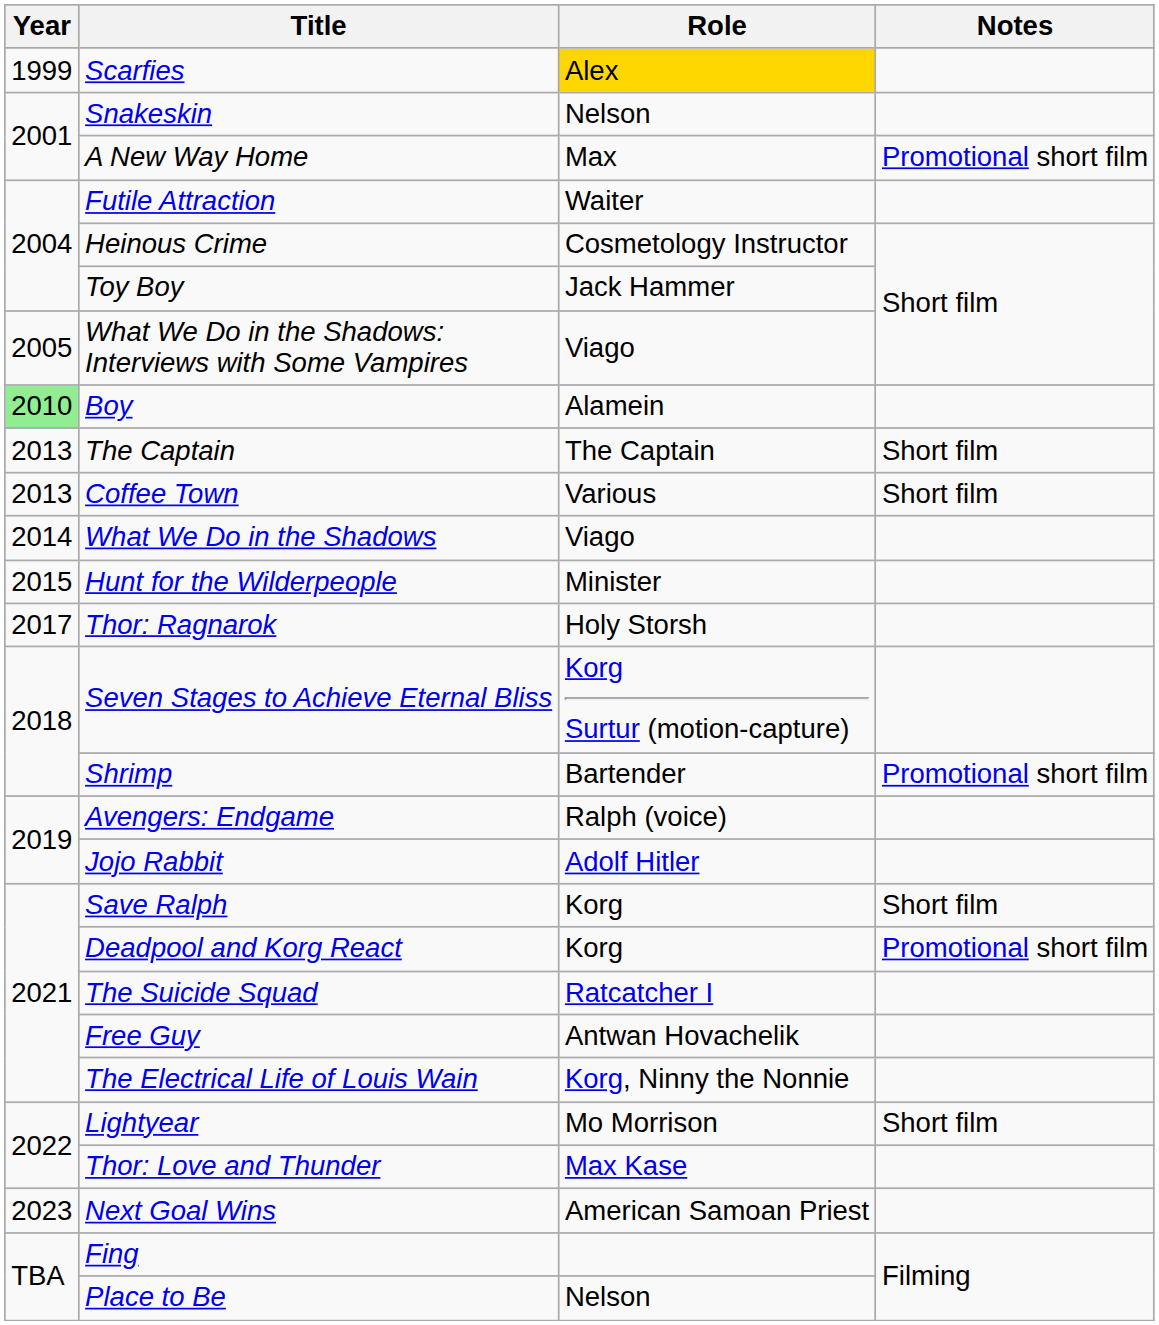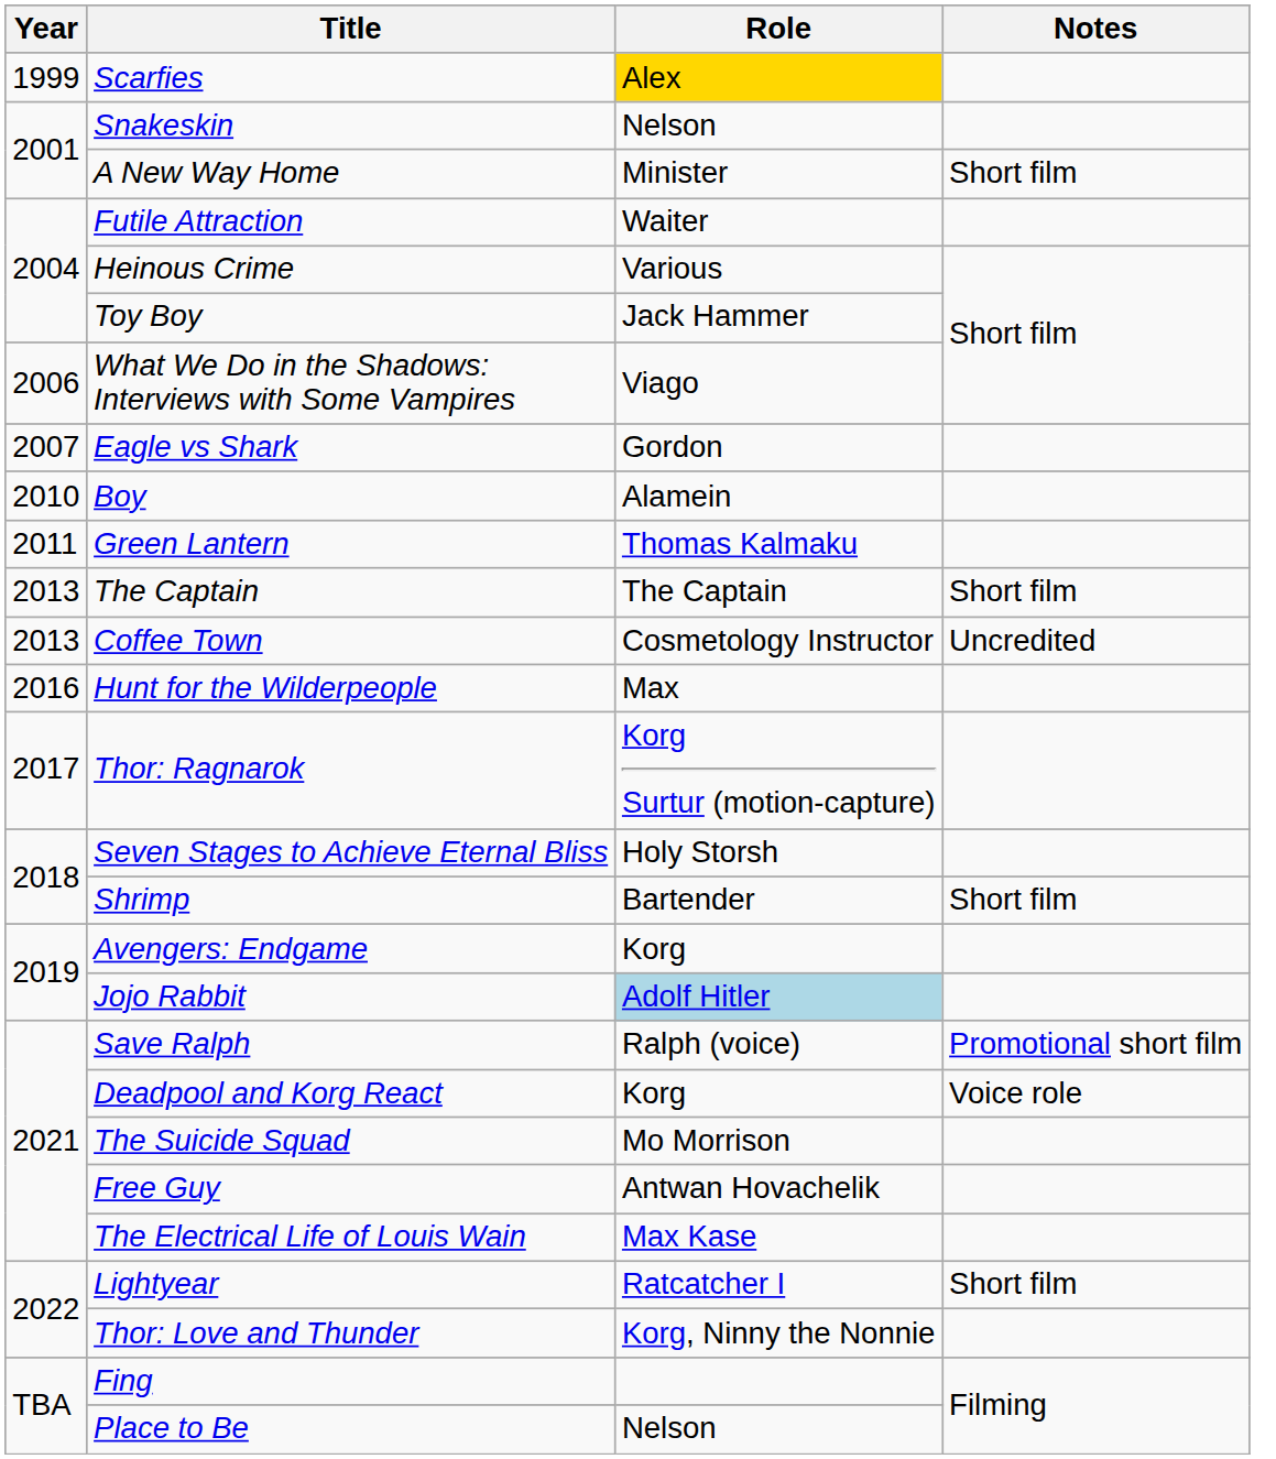A New Way Home | Role: Max -> Minister
A New Way Home | Notes: Promotional short film -> Short film
Heinous Crime | Role: Cosmetology Instructor -> Various
What We Do in the Shadows: Interviews with Some Vampires | Year: 2005 -> 2006
+ row: 2007 | Eagle vs Shark | Gordon
Boy | Year: lightgreen background -> no background
+ row: 2011 | Green Lantern | Thomas Kalmaku
Coffee Town | Role: Various -> Cosmetology Instructor
Coffee Town | Notes: Short film -> Uncredited
- row: 2014 | What We Do in the Shadows | Viago
Hunt for the Wilderpeople | Year: 2015 -> 2016
Hunt for the Wilderpeople | Role: Minister -> Max
Thor: Ragnarok | Role: Holy Storsh -> Korg Surtur (motion-capture)
Seven Stages to Achieve Eternal Bliss | Role: Korg Surtur (motion-capture) -> Holy Storsh
Shrimp | Notes: Promotional short film -> Short film
Avengers: Endgame | Role: Ralph (voice) -> Korg
Jojo Rabbit | Role: no background -> lightblue background
Save Ralph | Role: Korg -> Ralph (voice)
Save Ralph | Notes: Short film -> Promotional short film
Deadpool and Korg React | Notes: Promotional short film -> Voice role
The Suicide Squad | Role: Ratcatcher I -> Mo Morrison
The Electrical Life of Louis Wain | Role: Korg, Ninny the Nonnie -> Max Kase
Lightyear | Role: Mo Morrison -> Ratcatcher I
Thor: Love and Thunder | Role: Max Kase -> Korg, Ninny the Nonnie
- row: 2023 | Next Goal Wins | American Samoan Priest
